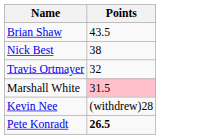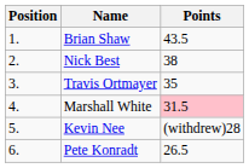+ column: Position | 1. | 2. | 3. | 4. | 5. | 6.
Travis Ortmayer | Points: 32 -> 35
Pete Konradt | Points: bold -> normal
